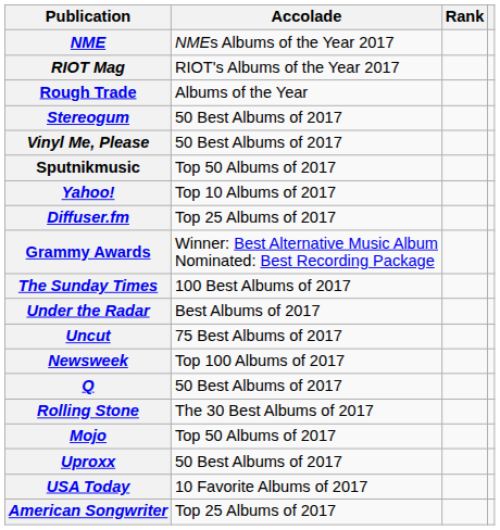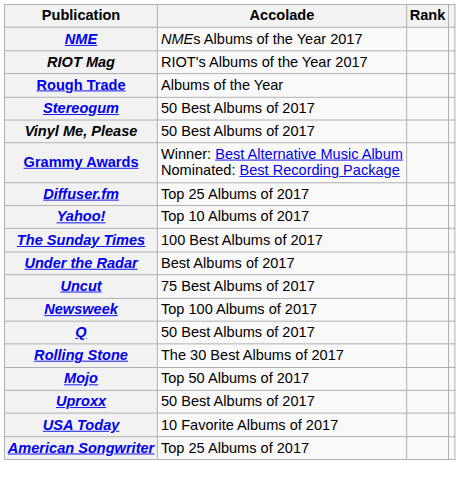- row: Sputnikmusic | Top 50 Albums of 2017
rows swapped: Grammy Awards <-> Yahoo!
